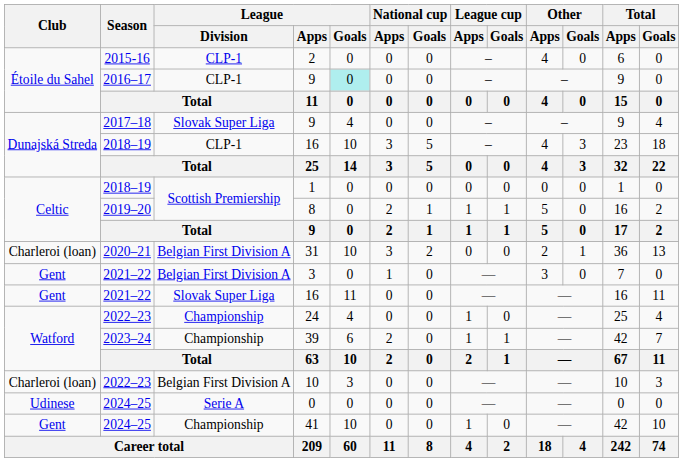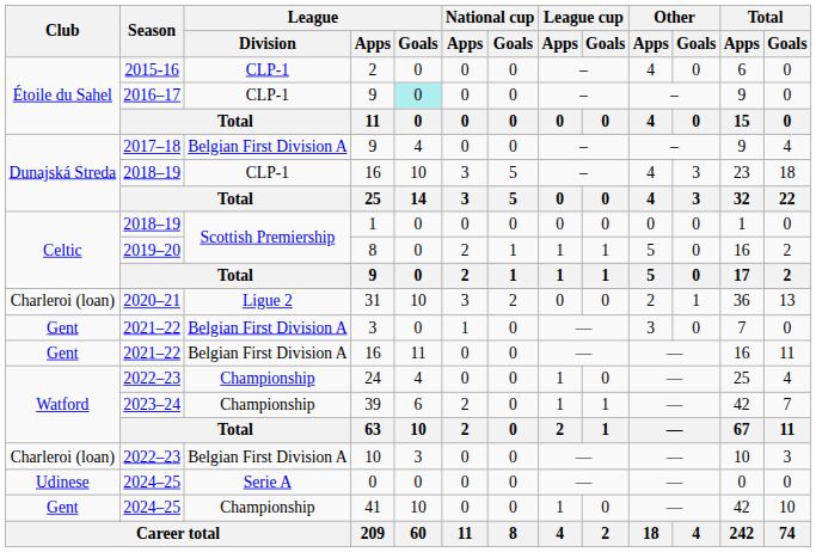2017–18 / 9 | League / Division: Slovak Super Liga -> Belgian First Division A
31 | League / Division: Belgian First Division A -> Ligue 2
2021–22 / 16 | League / Division: Slovak Super Liga -> Belgian First Division A
